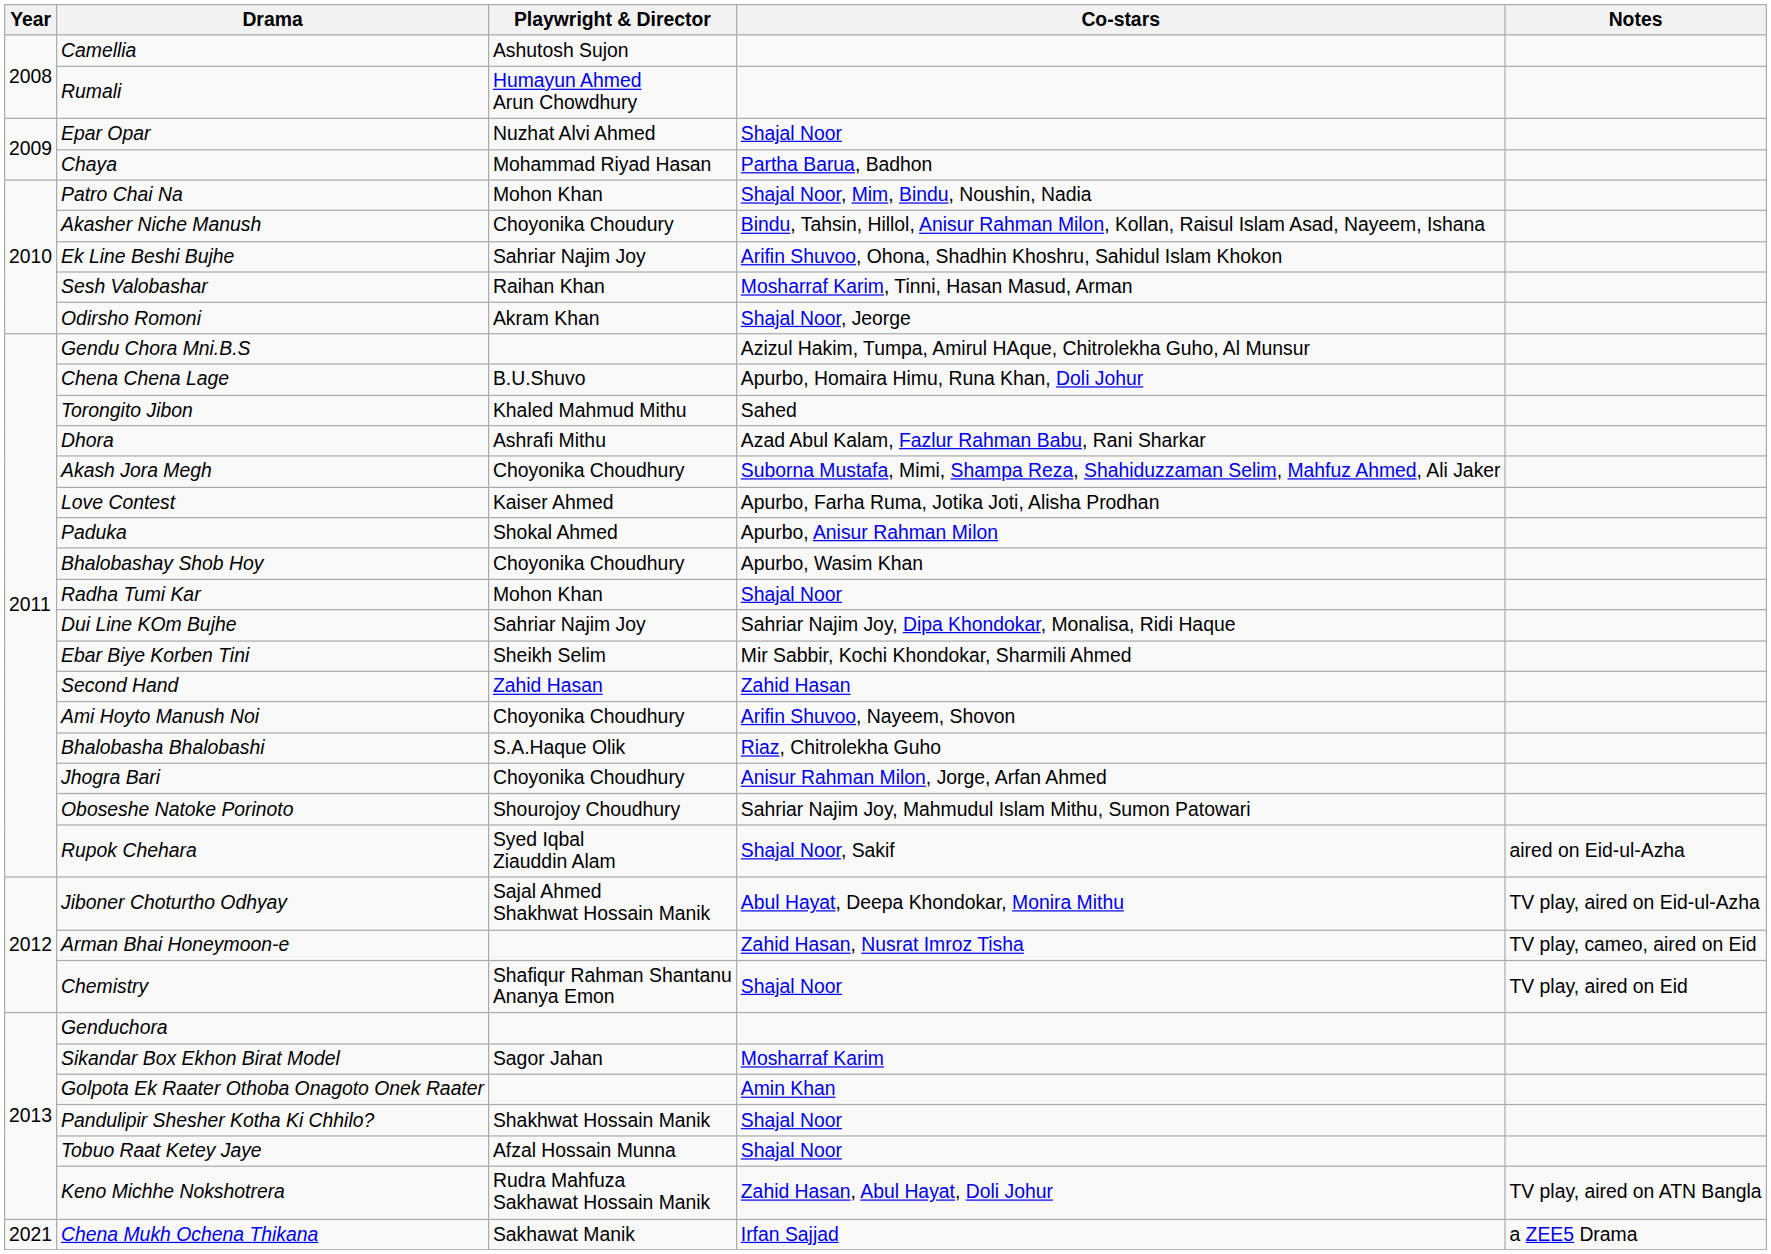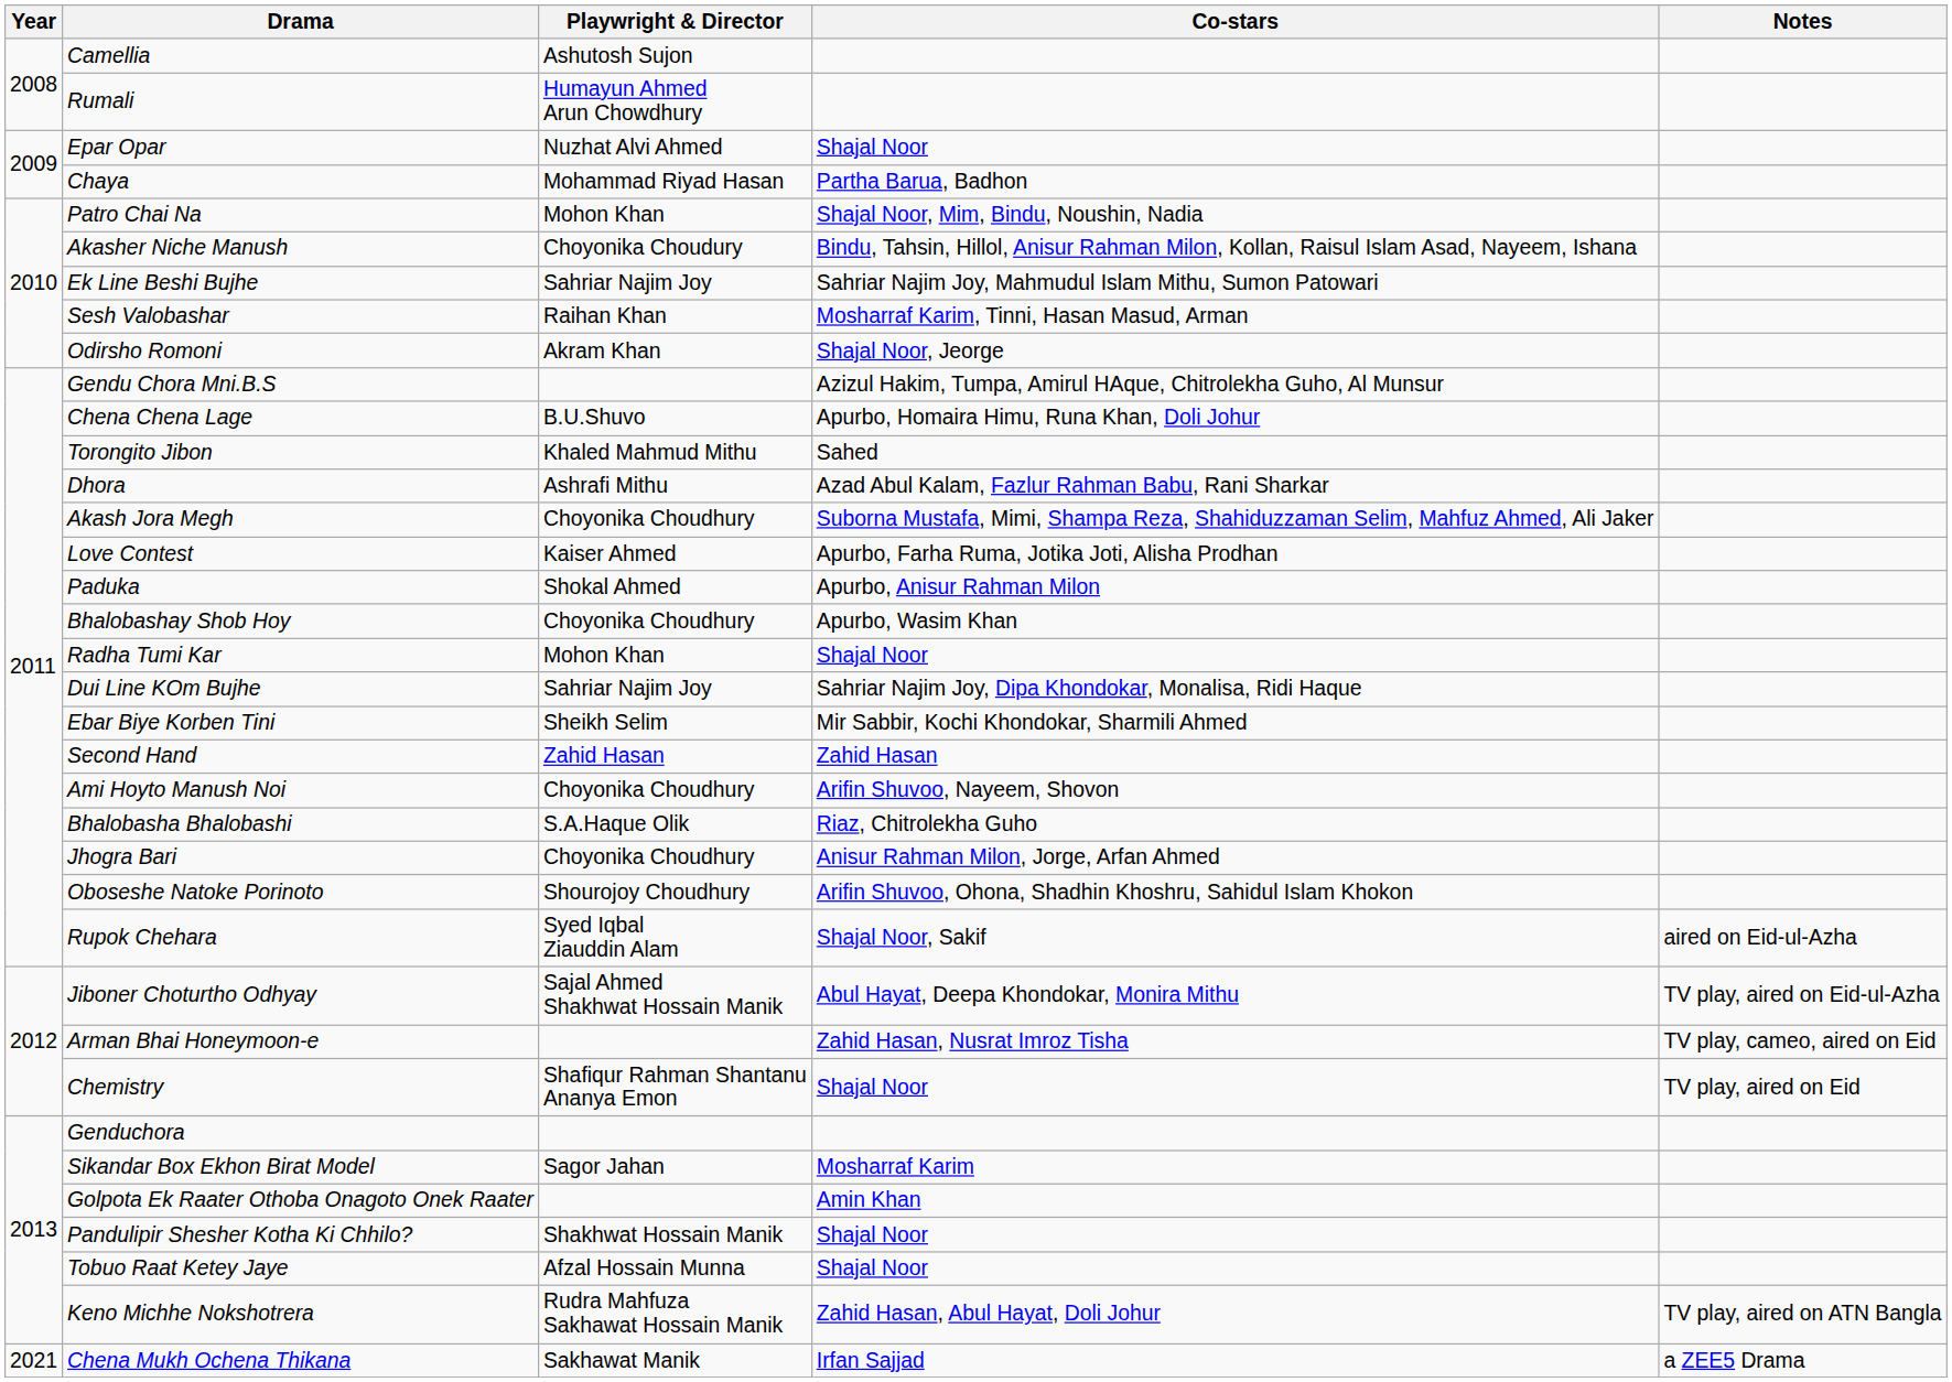Ek Line Beshi Bujhe | Co-stars: Arifin Shuvoo, Ohona, Shadhin Khoshru, Sahidul Islam Khokon -> Sahriar Najim Joy, Mahmudul Islam Mithu, Sumon Patowari
Oboseshe Natoke Porinoto | Co-stars: Sahriar Najim Joy, Mahmudul Islam Mithu, Sumon Patowari -> Arifin Shuvoo, Ohona, Shadhin Khoshru, Sahidul Islam Khokon
